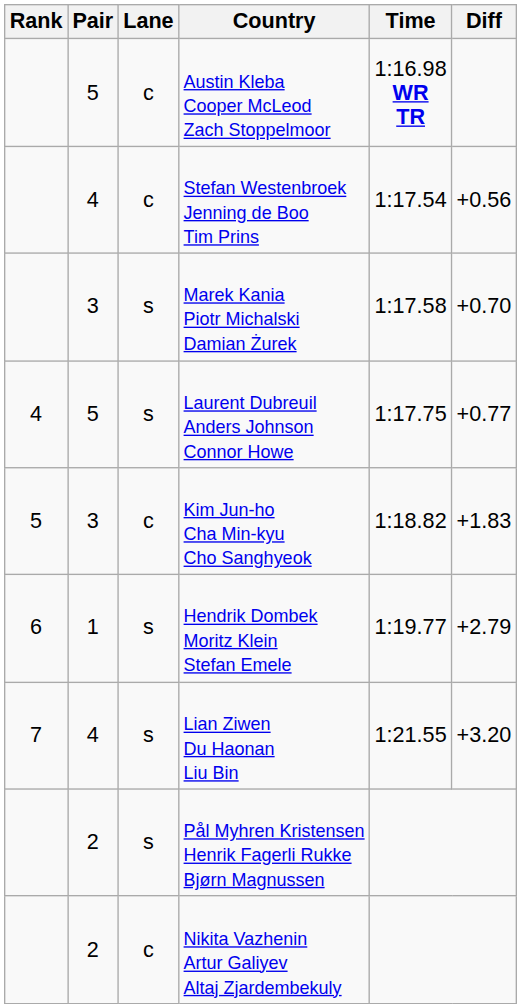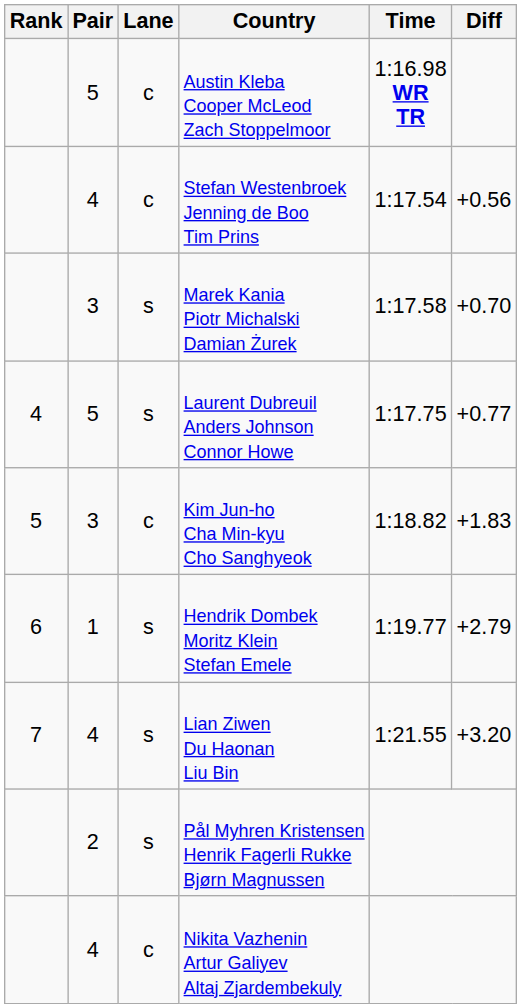Nikita Vazhenin Artur Galiyev Altaj Zjardembekuly | Pair: 2 -> 4
